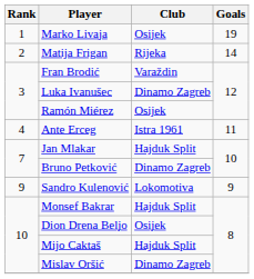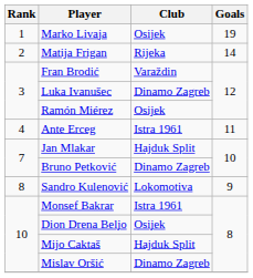Sandro Kulenović | Rank: 9 -> 8
Monsef Bakrar | Club: Hajduk Split -> Istra 1961
